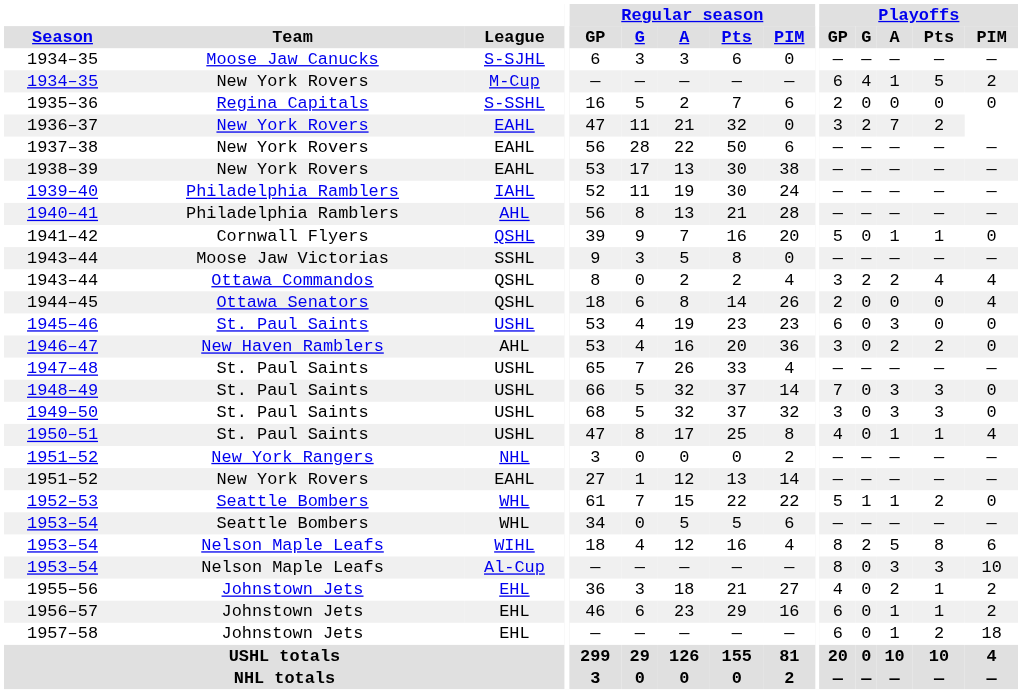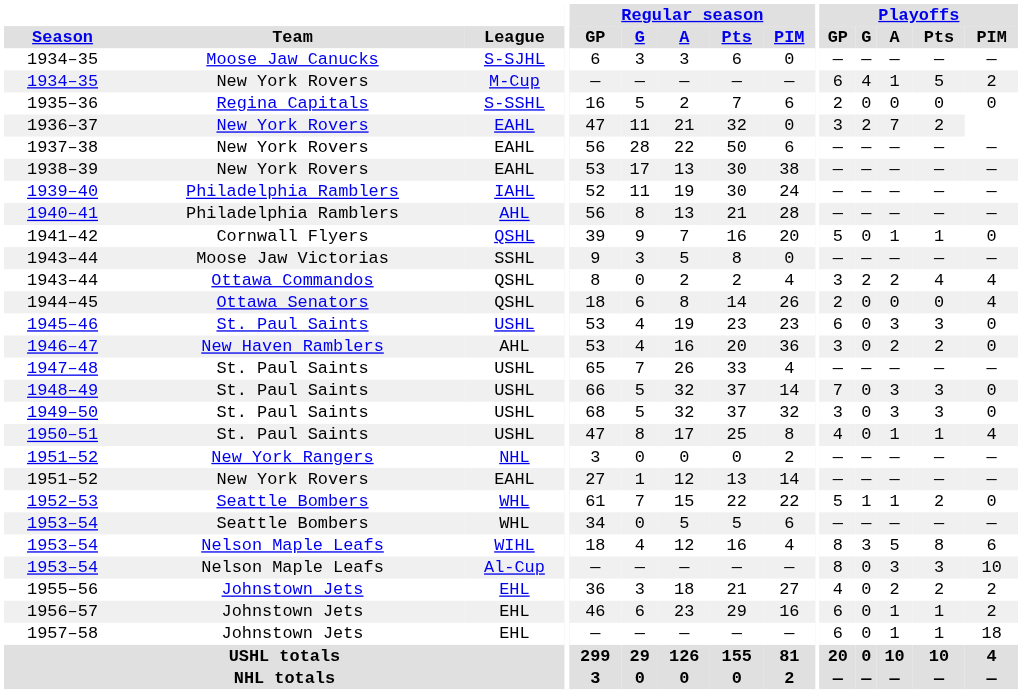1945–46 | Playoffs / Pts: 0 -> 3
1953–54 / WIHL | Playoffs / G: 2 -> 3
1955–56 | Playoffs / Pts: 1 -> 2
1957–58 | Playoffs / Pts: 2 -> 1
